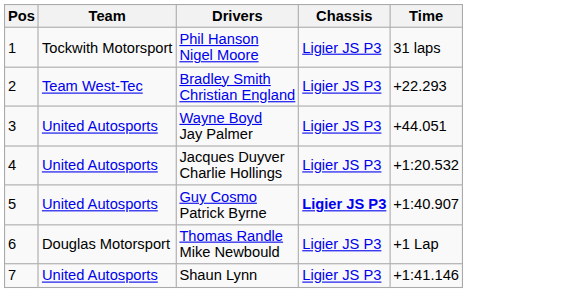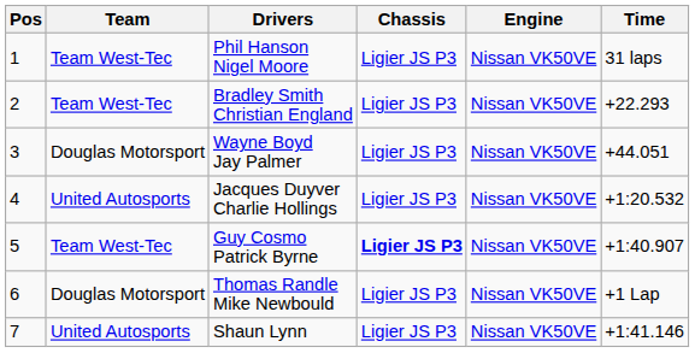+ column: Engine | Nissan VK50VE | Nissan VK50VE | Nissan VK50VE | Nissan VK50VE | Nissan VK50VE | Nissan VK50VE | Nissan VK50VE
Phil Hanson Nigel Moore | Team: Tockwith Motorsport -> Team West-Tec
Wayne Boyd Jay Palmer | Team: United Autosports -> Douglas Motorsport
Guy Cosmo Patrick Byrne | Team: United Autosports -> Team West-Tec
